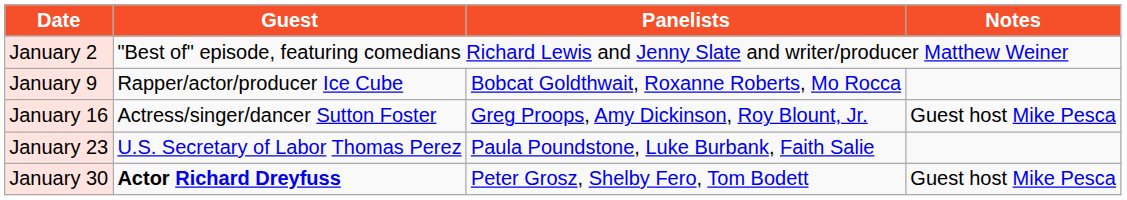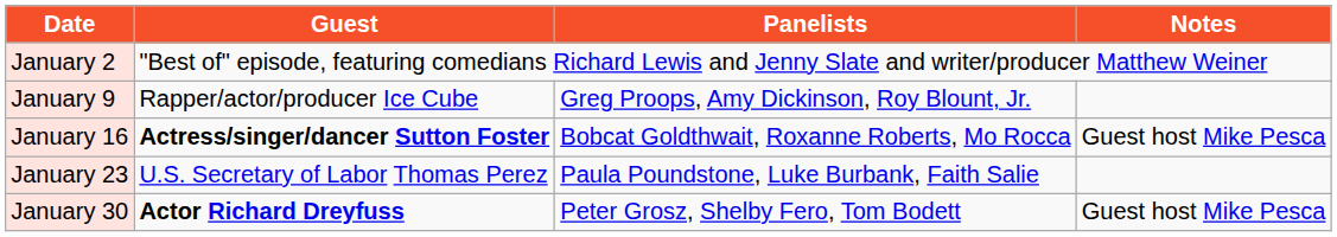January 9 | Panelists: Bobcat Goldthwait, Roxanne Roberts, Mo Rocca -> Greg Proops, Amy Dickinson, Roy Blount, Jr.
January 16 | Guest: normal -> bold
January 16 | Panelists: Greg Proops, Amy Dickinson, Roy Blount, Jr. -> Bobcat Goldthwait, Roxanne Roberts, Mo Rocca
